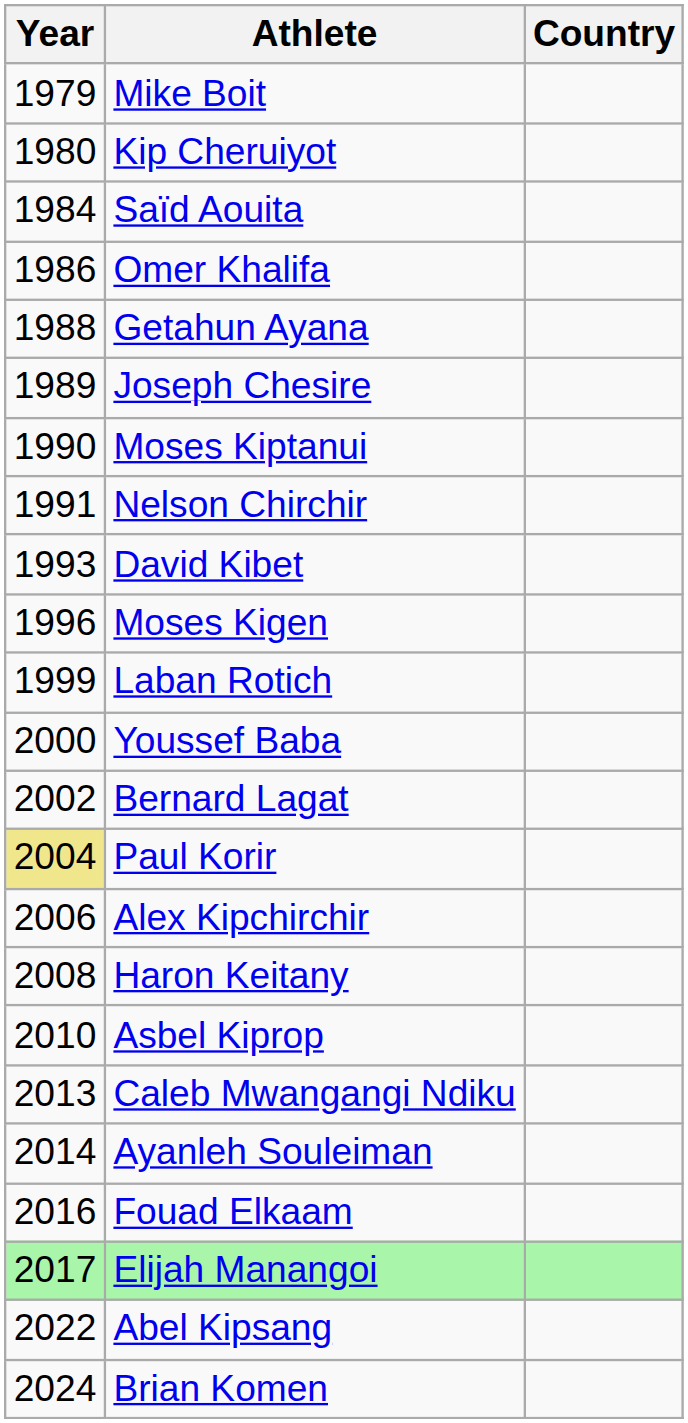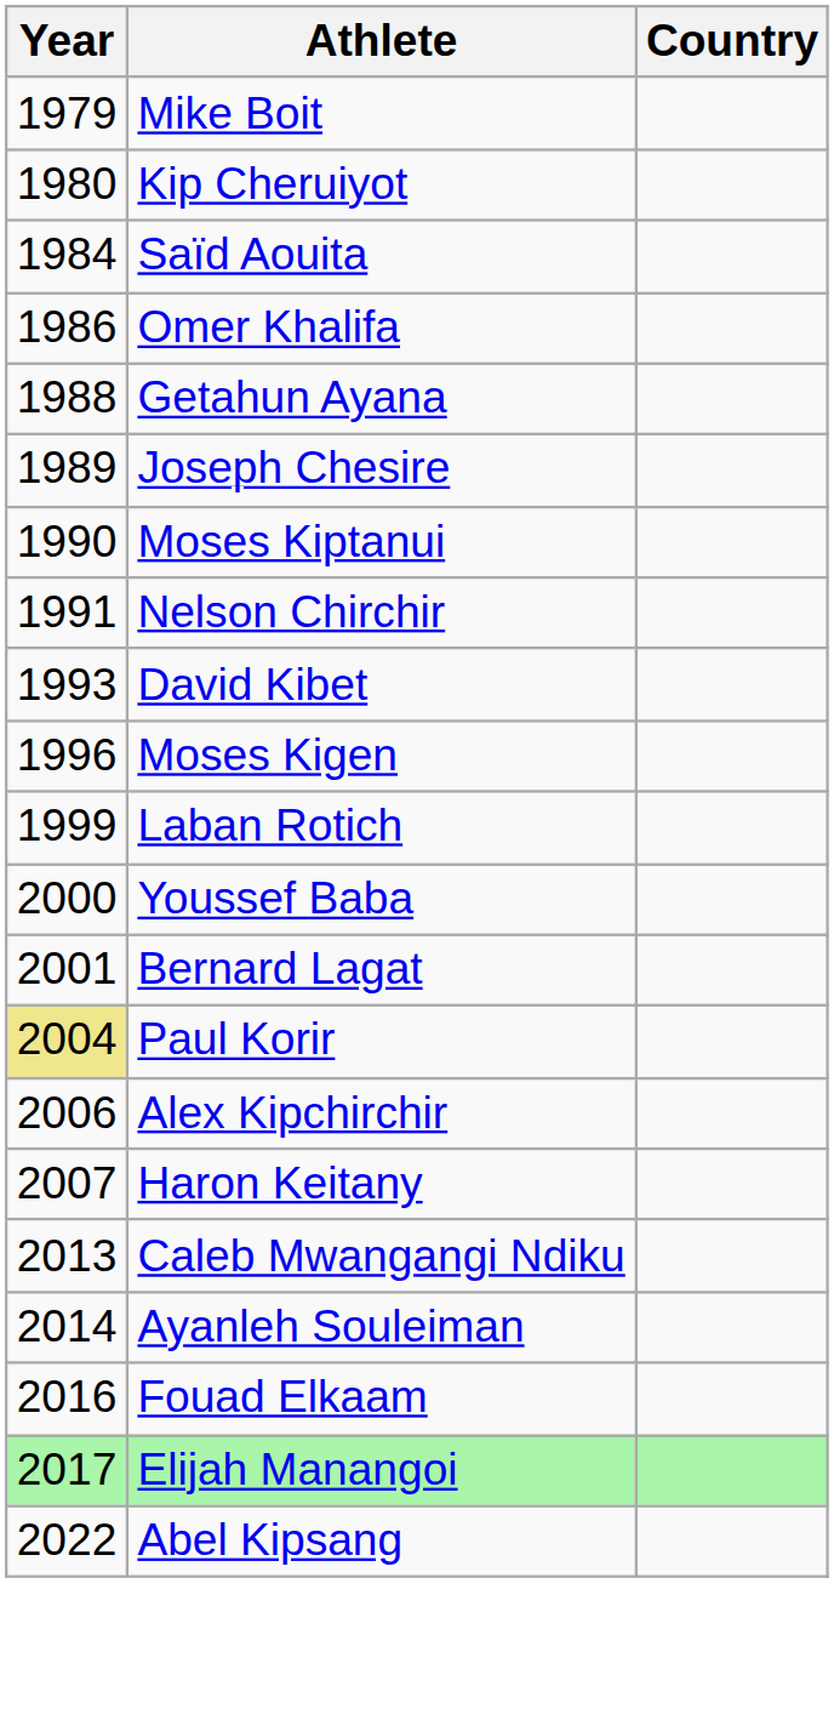Bernard Lagat | Year: 2002 -> 2001
Haron Keitany | Year: 2008 -> 2007
- row: 2010 | Asbel Kiprop
- row: 2024 | Brian Komen
